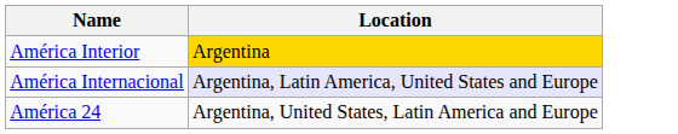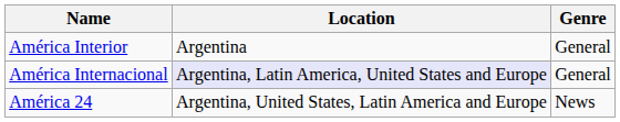+ column: Genre | General | General | News
América Interior | Location: gold background -> no background
